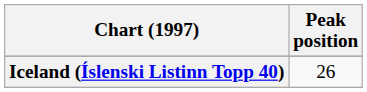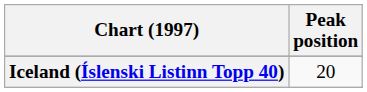Iceland (Íslenski Listinn Topp 40) | Peak position: 26 -> 20
